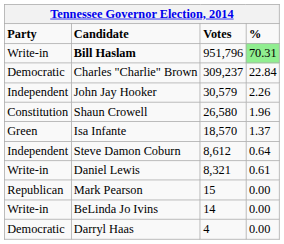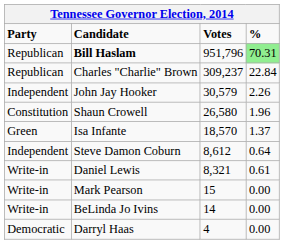Bill Haslam | Party: Write-in -> Republican
Charles "Charlie" Brown | Party: Democratic -> Republican
Mark Pearson | Party: Republican -> Write-in
